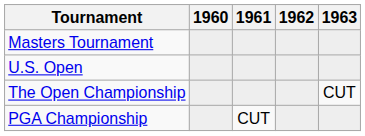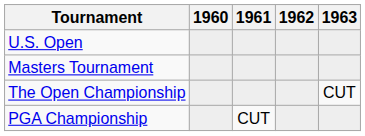rows swapped: Masters Tournament <-> U.S. Open
